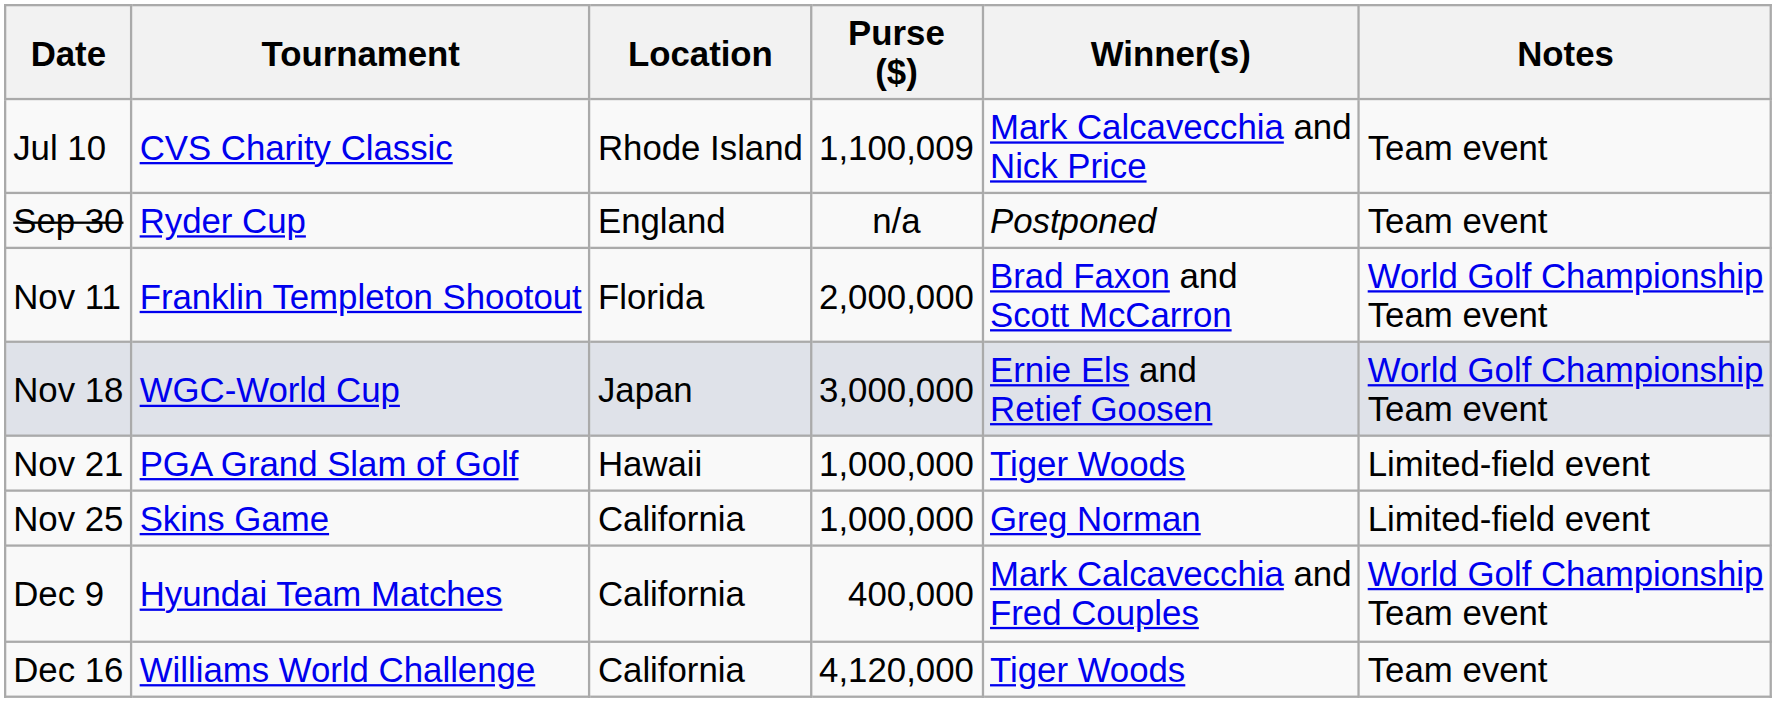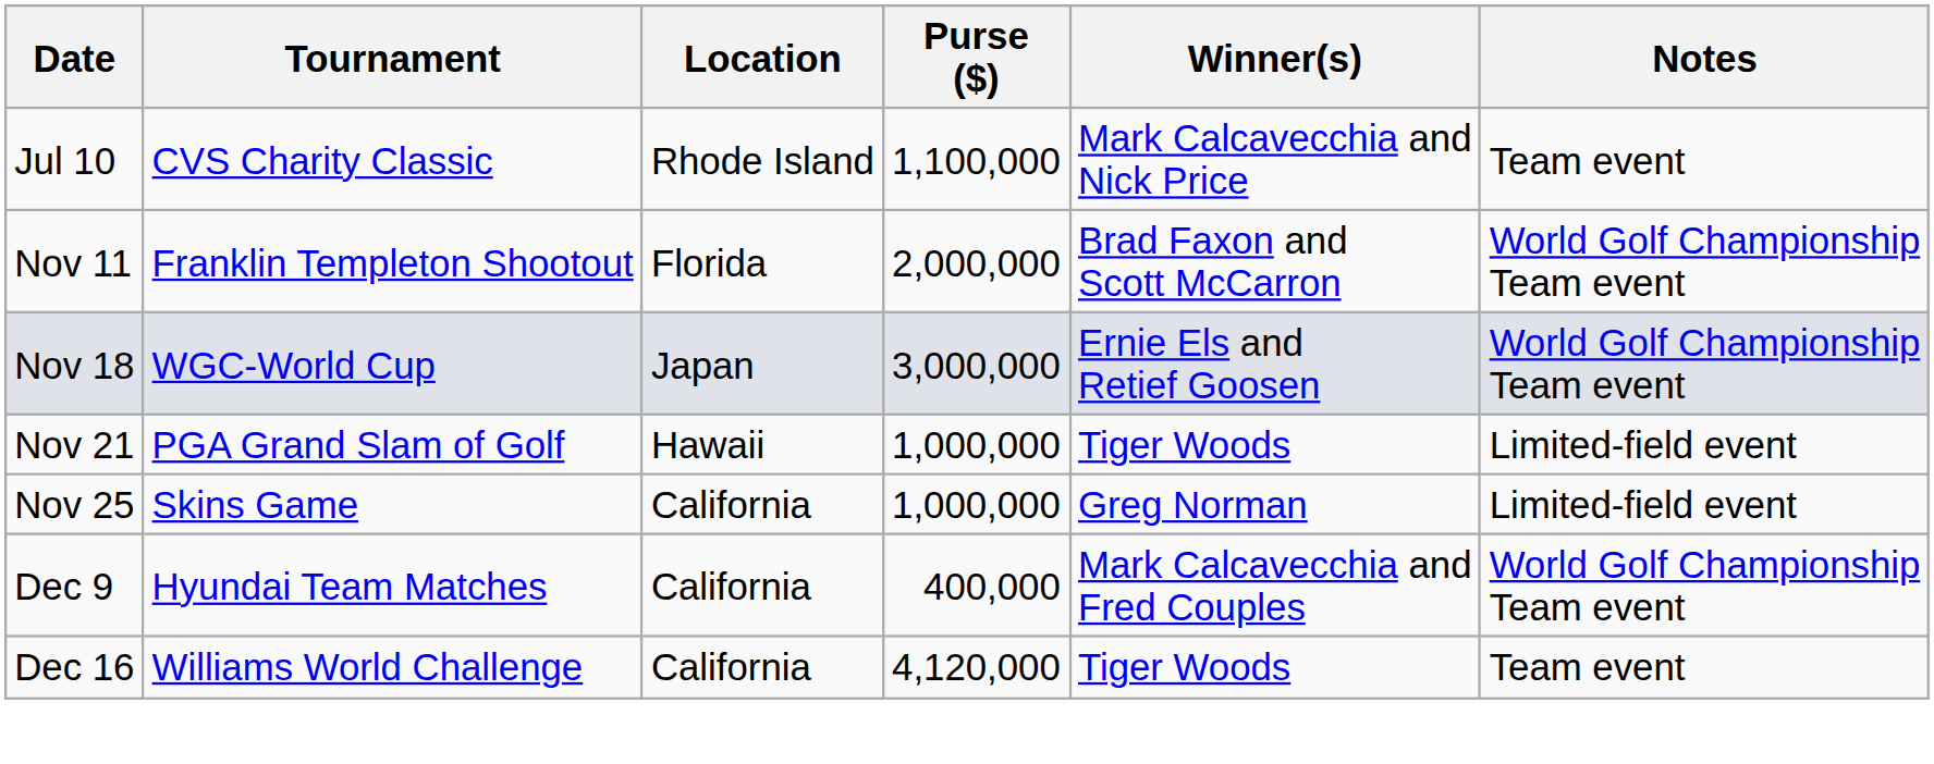Jul 10 | Purse ($): 1,100,009 -> 1,100,000
- row: Sep 30 | Ryder Cup | England | n/a | Postponed | Team event
